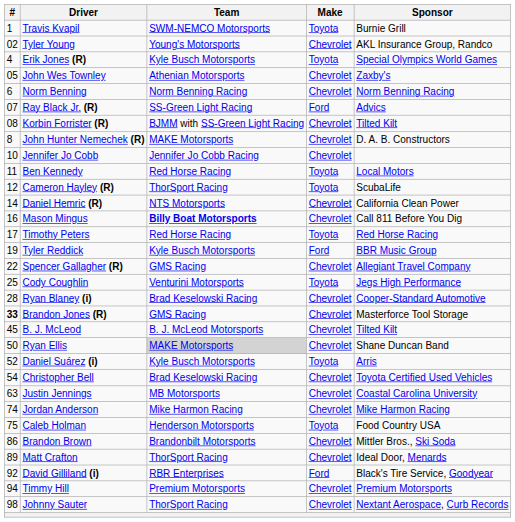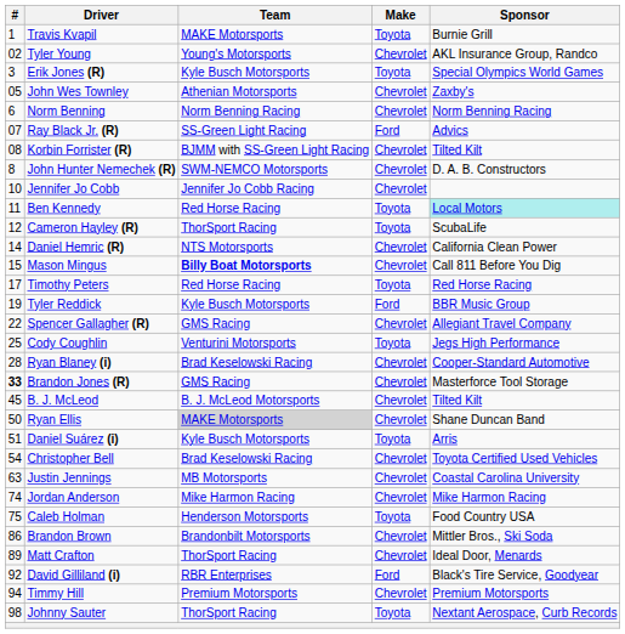Travis Kvapil | Team: SWM-NEMCO Motorsports -> MAKE Motorsports
Erik Jones (R) | #: 4 -> 3
John Hunter Nemechek (R) | Team: MAKE Motorsports -> SWM-NEMCO Motorsports
Ben Kennedy | Sponsor: no background -> paleturquoise background
Mason Mingus | #: 16 -> 15
Daniel Suárez (i) | #: 52 -> 51
Johnny Sauter | Make: Chevrolet -> Toyota
